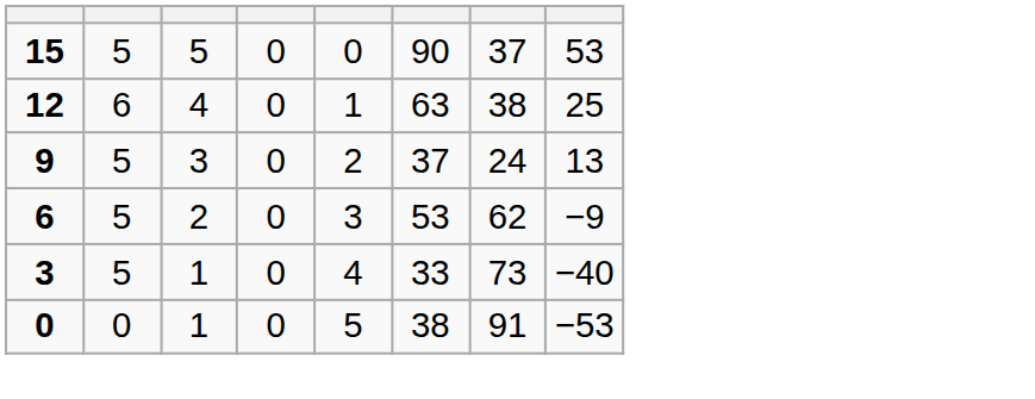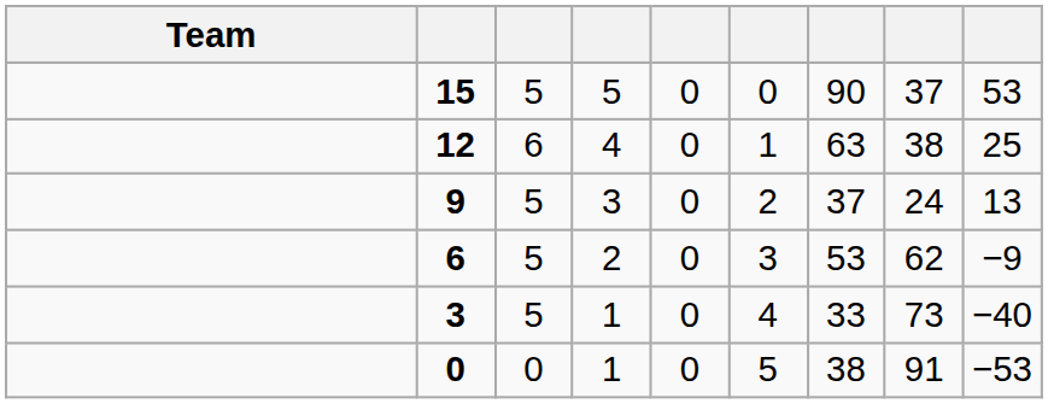+ column: Team
